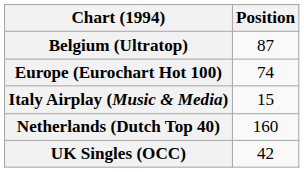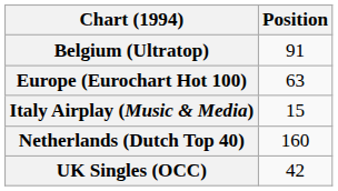Belgium (Ultratop) | Position: 87 -> 91
Europe (Eurochart Hot 100) | Position: 74 -> 63
